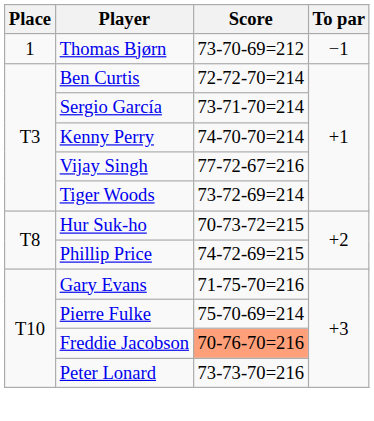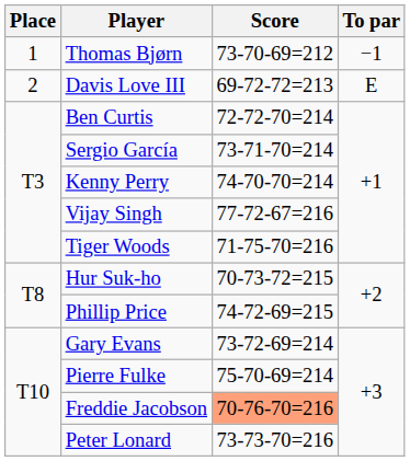+ row: 2 | Davis Love III | 69-72-72=213 | E
Tiger Woods | Score: 73-72-69=214 -> 71-75-70=216
Gary Evans | Score: 71-75-70=216 -> 73-72-69=214
